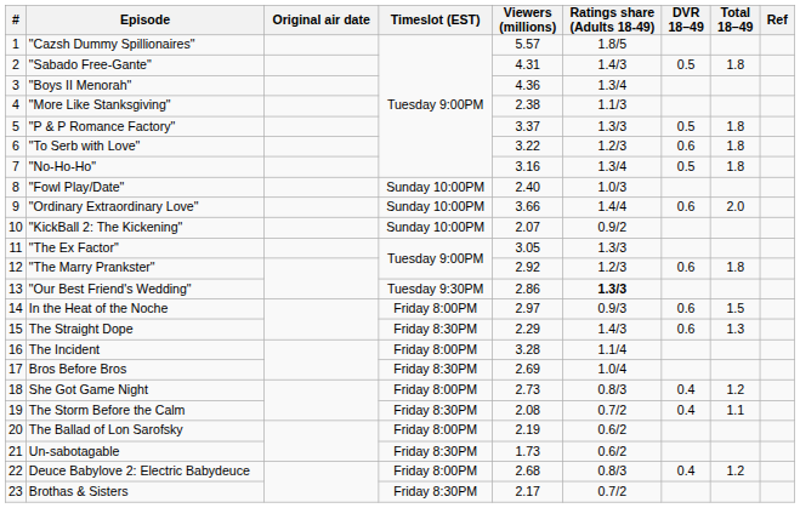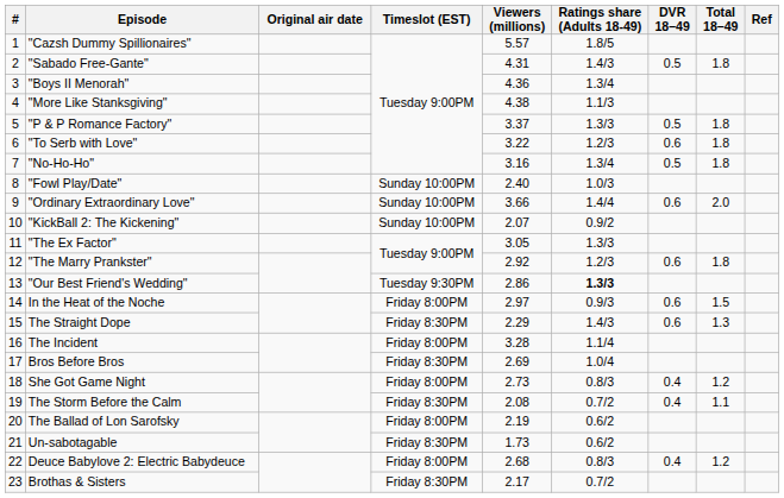"More Like Stanksgiving" | Viewers (millions): 2.38 -> 4.38
